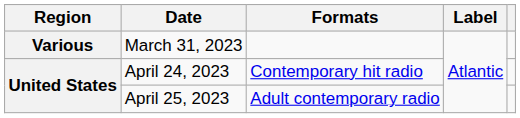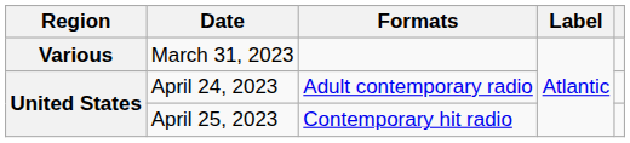April 24, 2023 | Formats: Contemporary hit radio -> Adult contemporary radio
April 25, 2023 | Formats: Adult contemporary radio -> Contemporary hit radio
